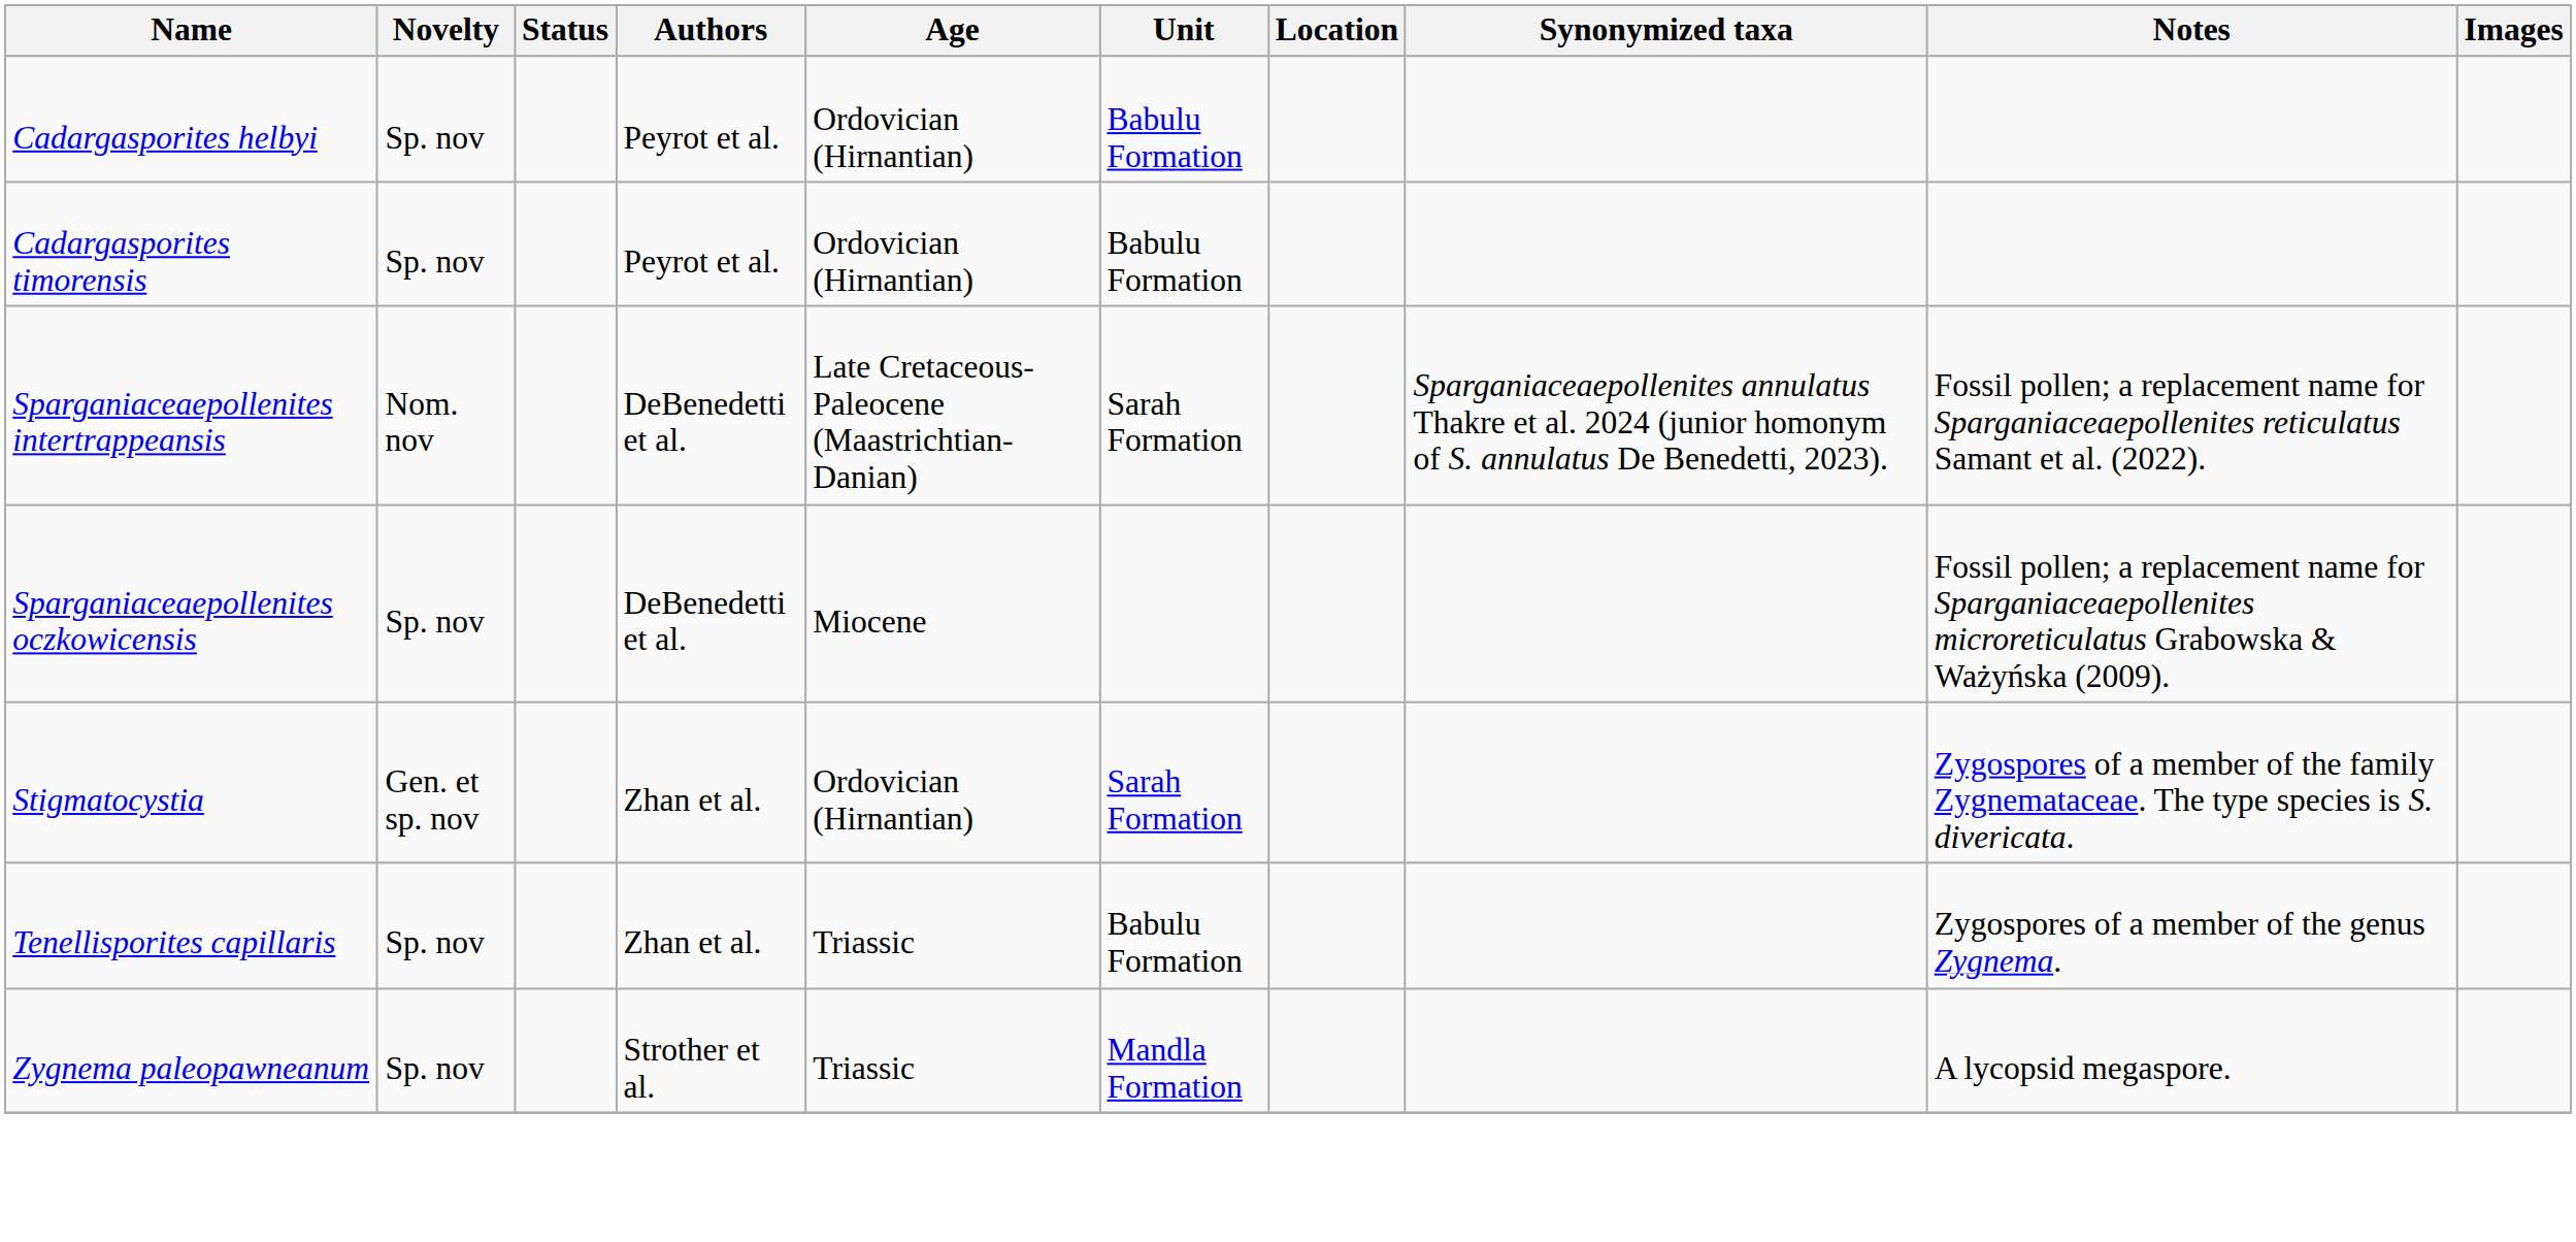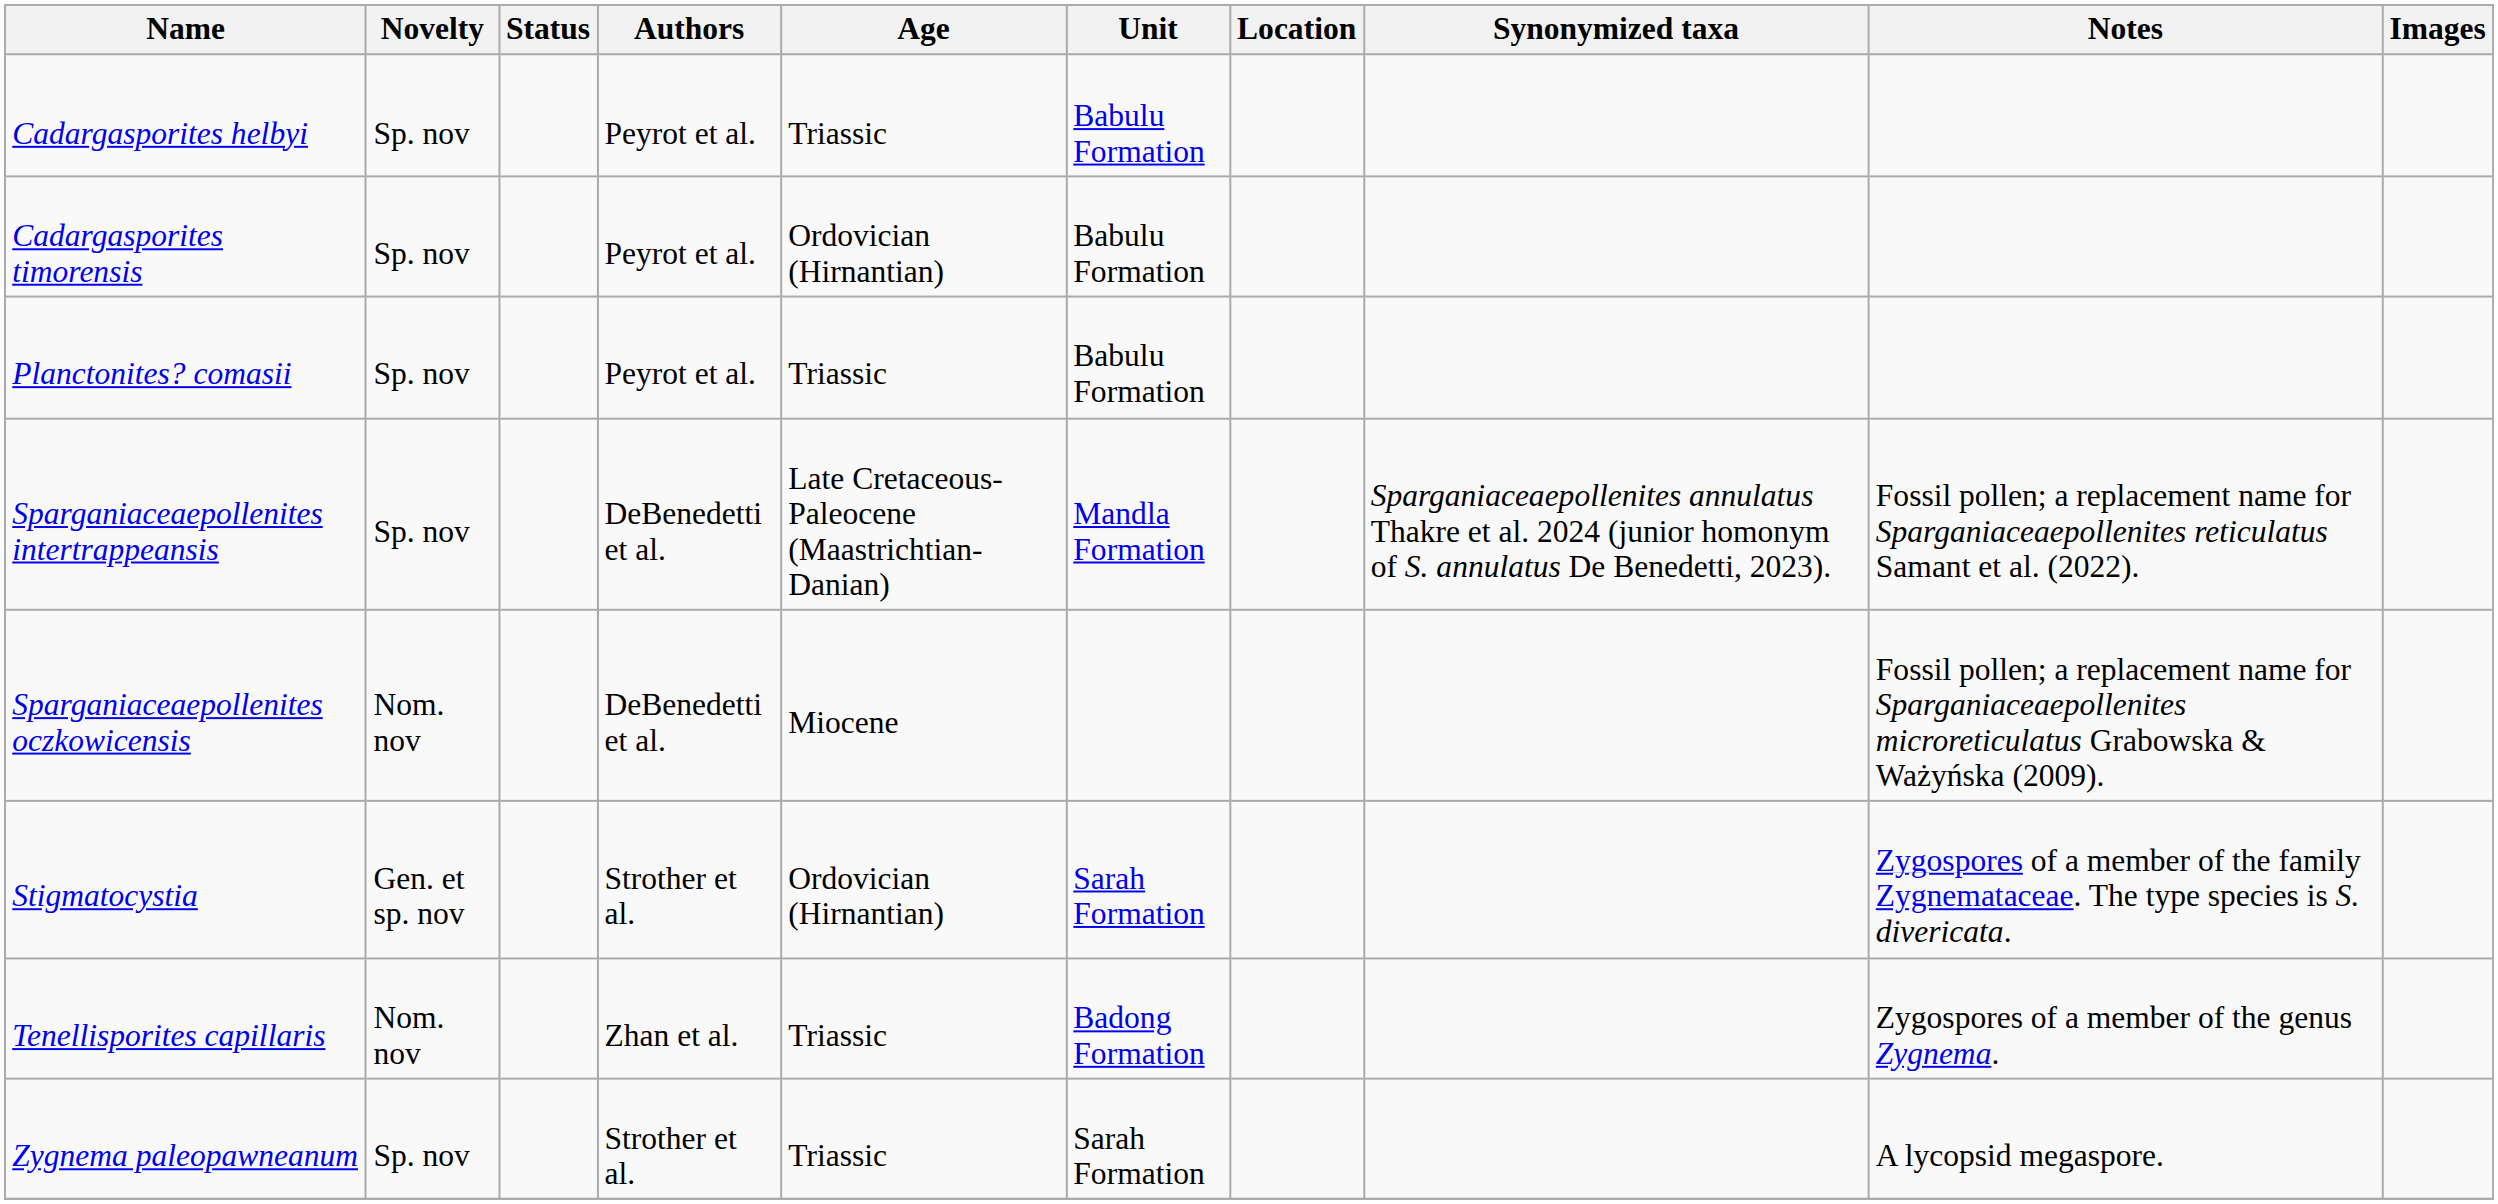Cadargasporites helbyi | Age: Ordovician (Hirnantian) -> Triassic
+ row: Planctonites? comasii | Sp. nov | Peyrot et al. | Triassic | Babulu Formation
Sparganiaceaepollenites intertrappeansis | Novelty: Nom. nov -> Sp. nov
Sparganiaceaepollenites intertrappeansis | Unit: Sarah Formation -> Mandla Formation
Sparganiaceaepollenites oczkowicensis | Novelty: Sp. nov -> Nom. nov
Stigmatocystia | Authors: Zhan et al. -> Strother et al.
Tenellisporites capillaris | Novelty: Sp. nov -> Nom. nov
Tenellisporites capillaris | Unit: Babulu Formation -> Badong Formation
Zygnema paleopawneanum | Unit: Mandla Formation -> Sarah Formation
